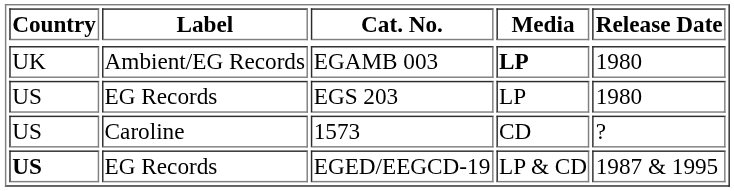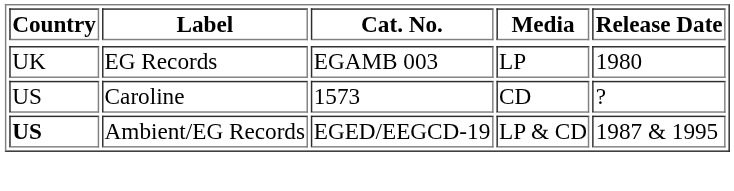EGAMB 003 | Label: Ambient/EG Records -> EG Records
EGAMB 003 | Media: bold -> normal
- row: US | EG Records | EGS 203 | LP | 1980
EGED/EEGCD-19 | Label: EG Records -> Ambient/EG Records
